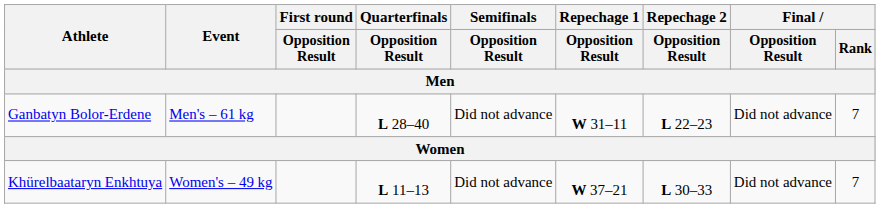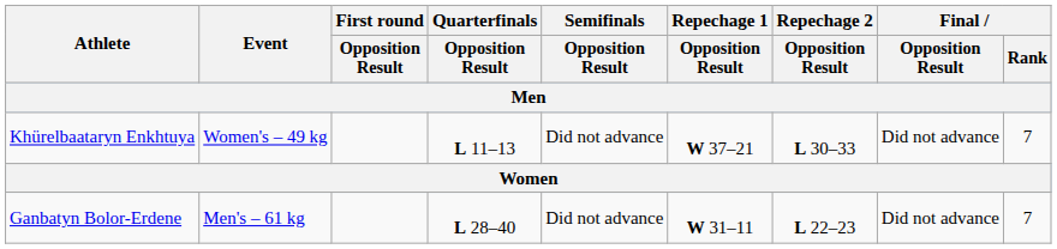rows swapped: Ganbatyn Bolor-Erdene <-> Khürelbaataryn Enkhtuya
